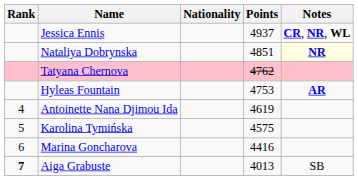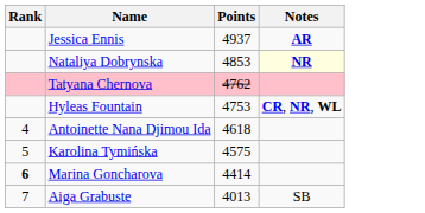- column: Nationality
Jessica Ennis | Notes: CR, NR, WL -> AR
Nataliya Dobrynska | Points: 4851 -> 4853
Hyleas Fountain | Notes: AR -> CR, NR, WL
Antoinette Nana Djimou Ida | Points: 4619 -> 4618
Marina Goncharova | Rank: normal -> bold
Marina Goncharova | Points: 4416 -> 4414
Aiga Grabuste | Rank: bold -> normal
